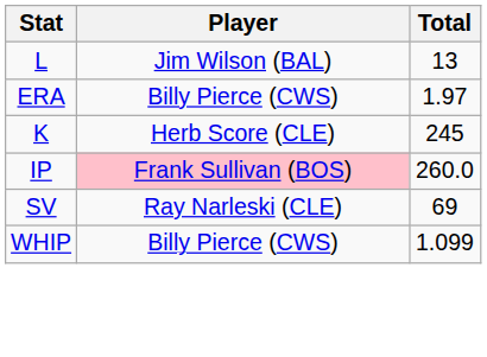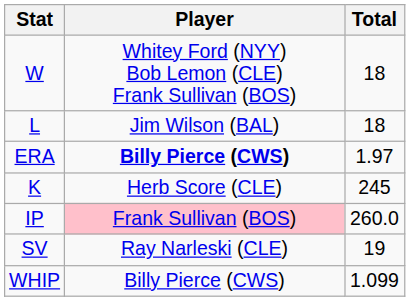+ row: W | Whitey Ford (NYY) Bob Lemon (CLE) Frank Sullivan (BOS) | 18
L | Total: 13 -> 18
ERA | Player: normal -> bold
SV | Total: 69 -> 19
